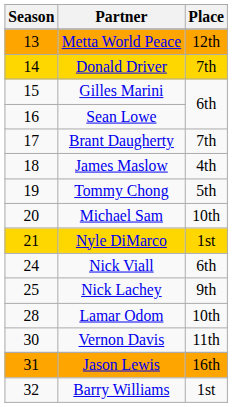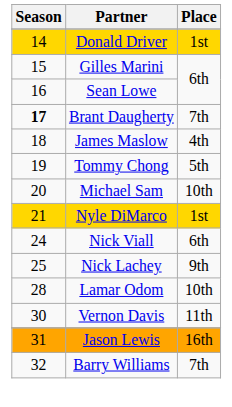- row: 13 | Metta World Peace | 12th
Donald Driver | Place: 7th -> 1st
Brant Daugherty | Season: normal -> bold
Barry Williams | Place: 1st -> 7th
